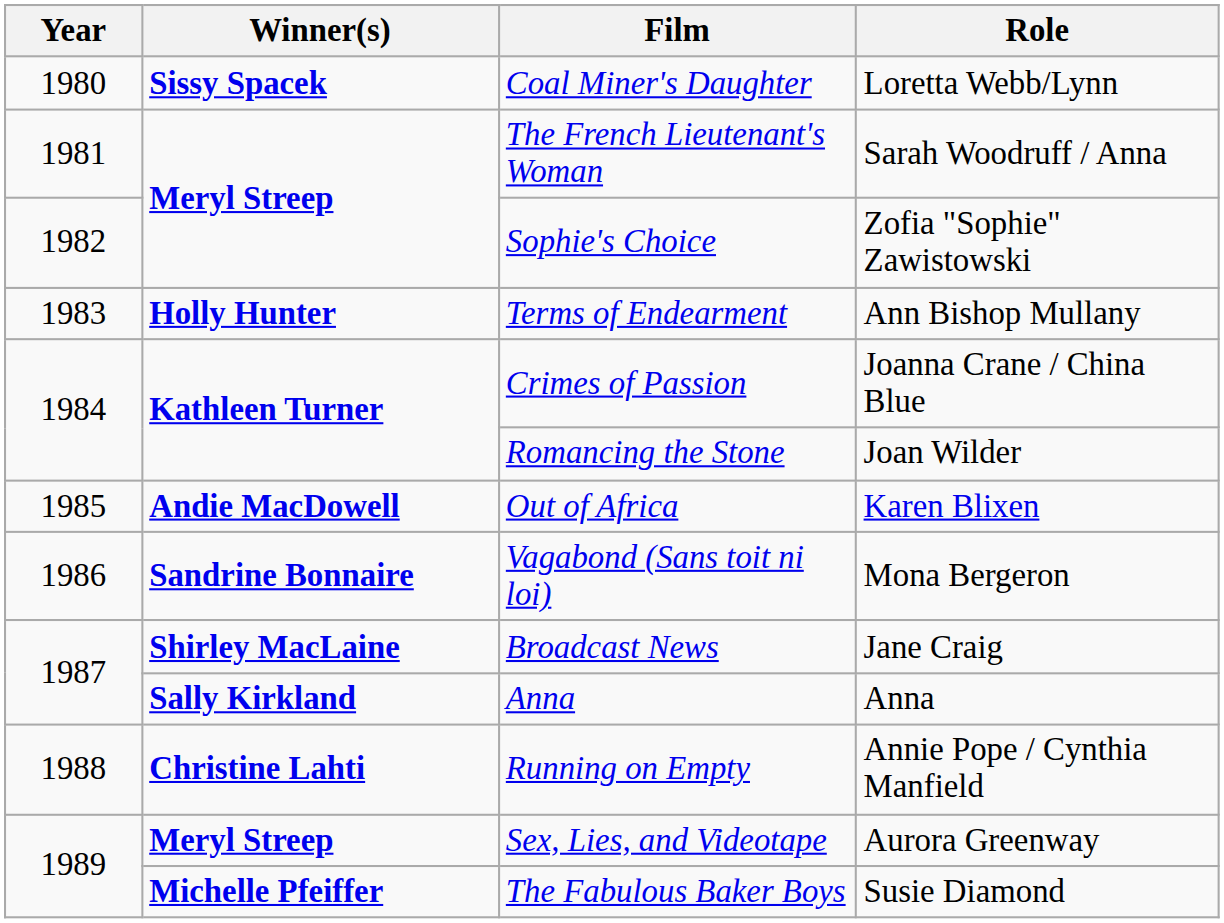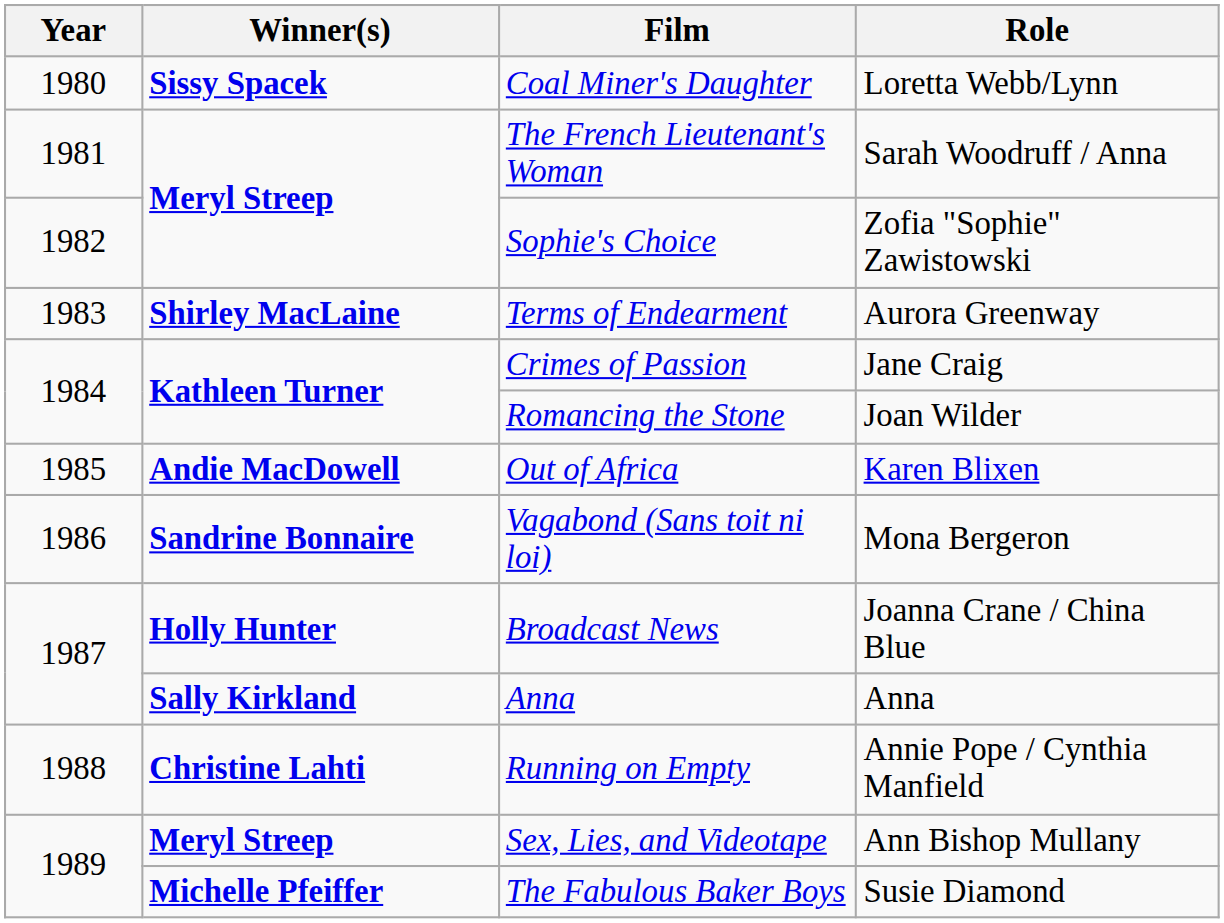Terms of Endearment | Winner(s): Holly Hunter -> Shirley MacLaine
Terms of Endearment | Role: Ann Bishop Mullany -> Aurora Greenway
Crimes of Passion | Role: Joanna Crane / China Blue -> Jane Craig
Broadcast News | Winner(s): Shirley MacLaine -> Holly Hunter
Broadcast News | Role: Jane Craig -> Joanna Crane / China Blue
Sex, Lies, and Videotape | Role: Aurora Greenway -> Ann Bishop Mullany
